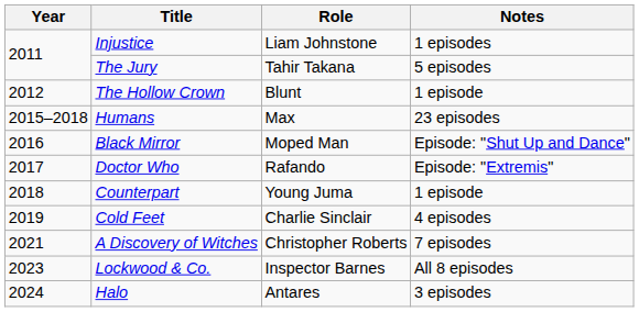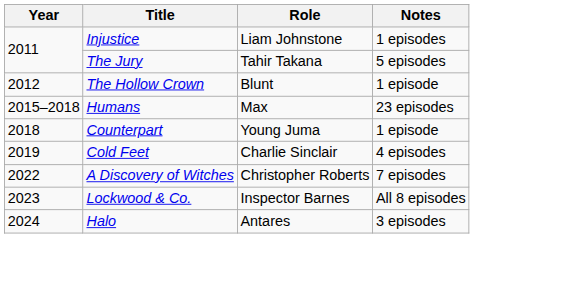- row: 2016 | Black Mirror | Moped Man | Episode: "Shut Up and Dance"
- row: 2017 | Doctor Who | Rafando | Episode: "Extremis"
A Discovery of Witches | Year: 2021 -> 2022
